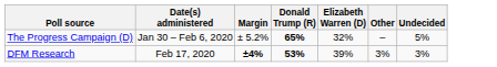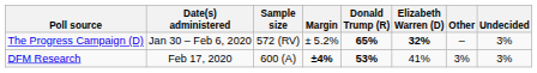+ column: Sample size | 572 (RV) | 600 (A)
The Progress Campaign (D) | Elizabeth Warren (D): normal -> bold
The Progress Campaign (D) | Undecided: 5% -> 3%
DFM Research | Elizabeth Warren (D): 39% -> 41%
